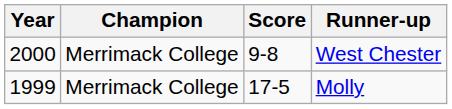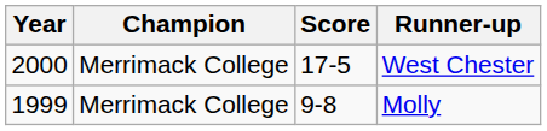West Chester | Score: 9-8 -> 17-5
Molly | Score: 17-5 -> 9-8
